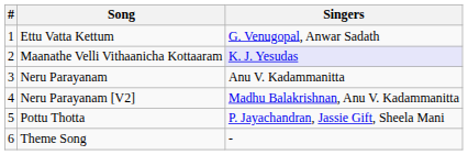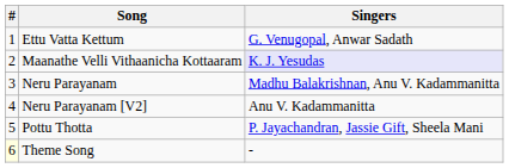Neru Parayanam | Singers: Anu V. Kadammanitta -> Madhu Balakrishnan, Anu V. Kadammanitta
Neru Parayanam [V2] | Singers: Madhu Balakrishnan, Anu V. Kadammanitta -> Anu V. Kadammanitta
Theme Song | #: no background -> lightyellow background
